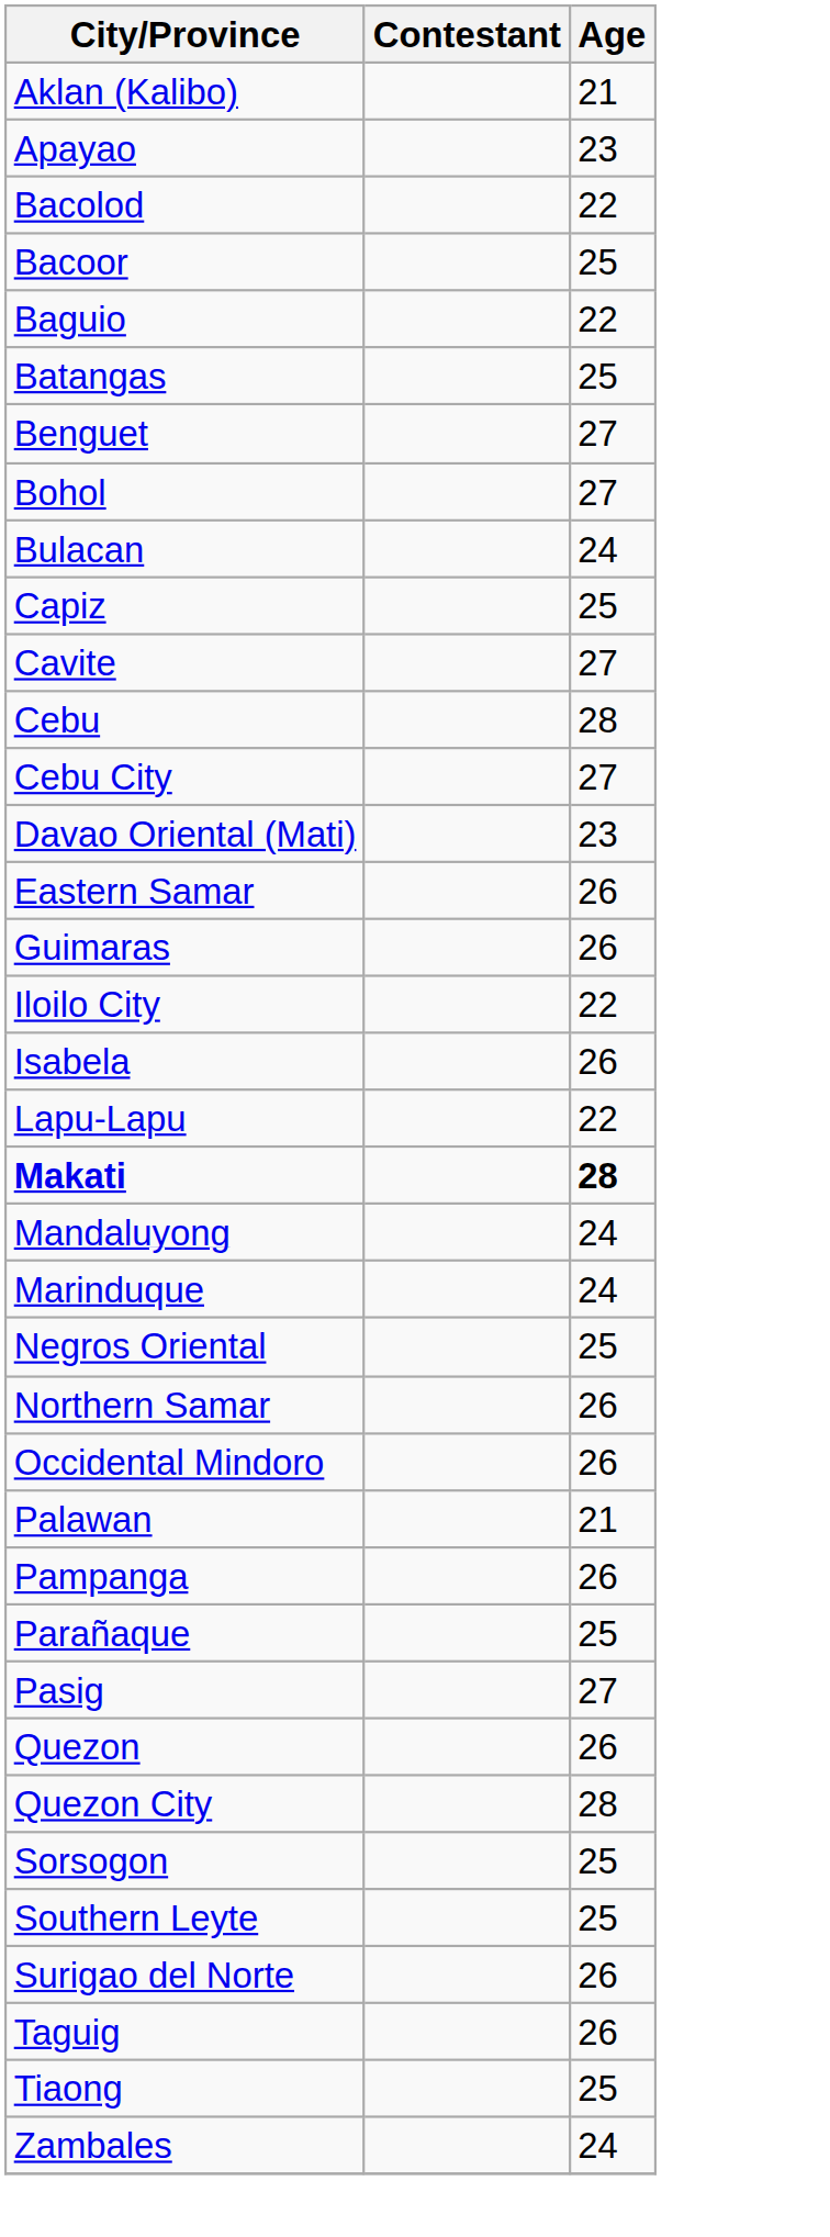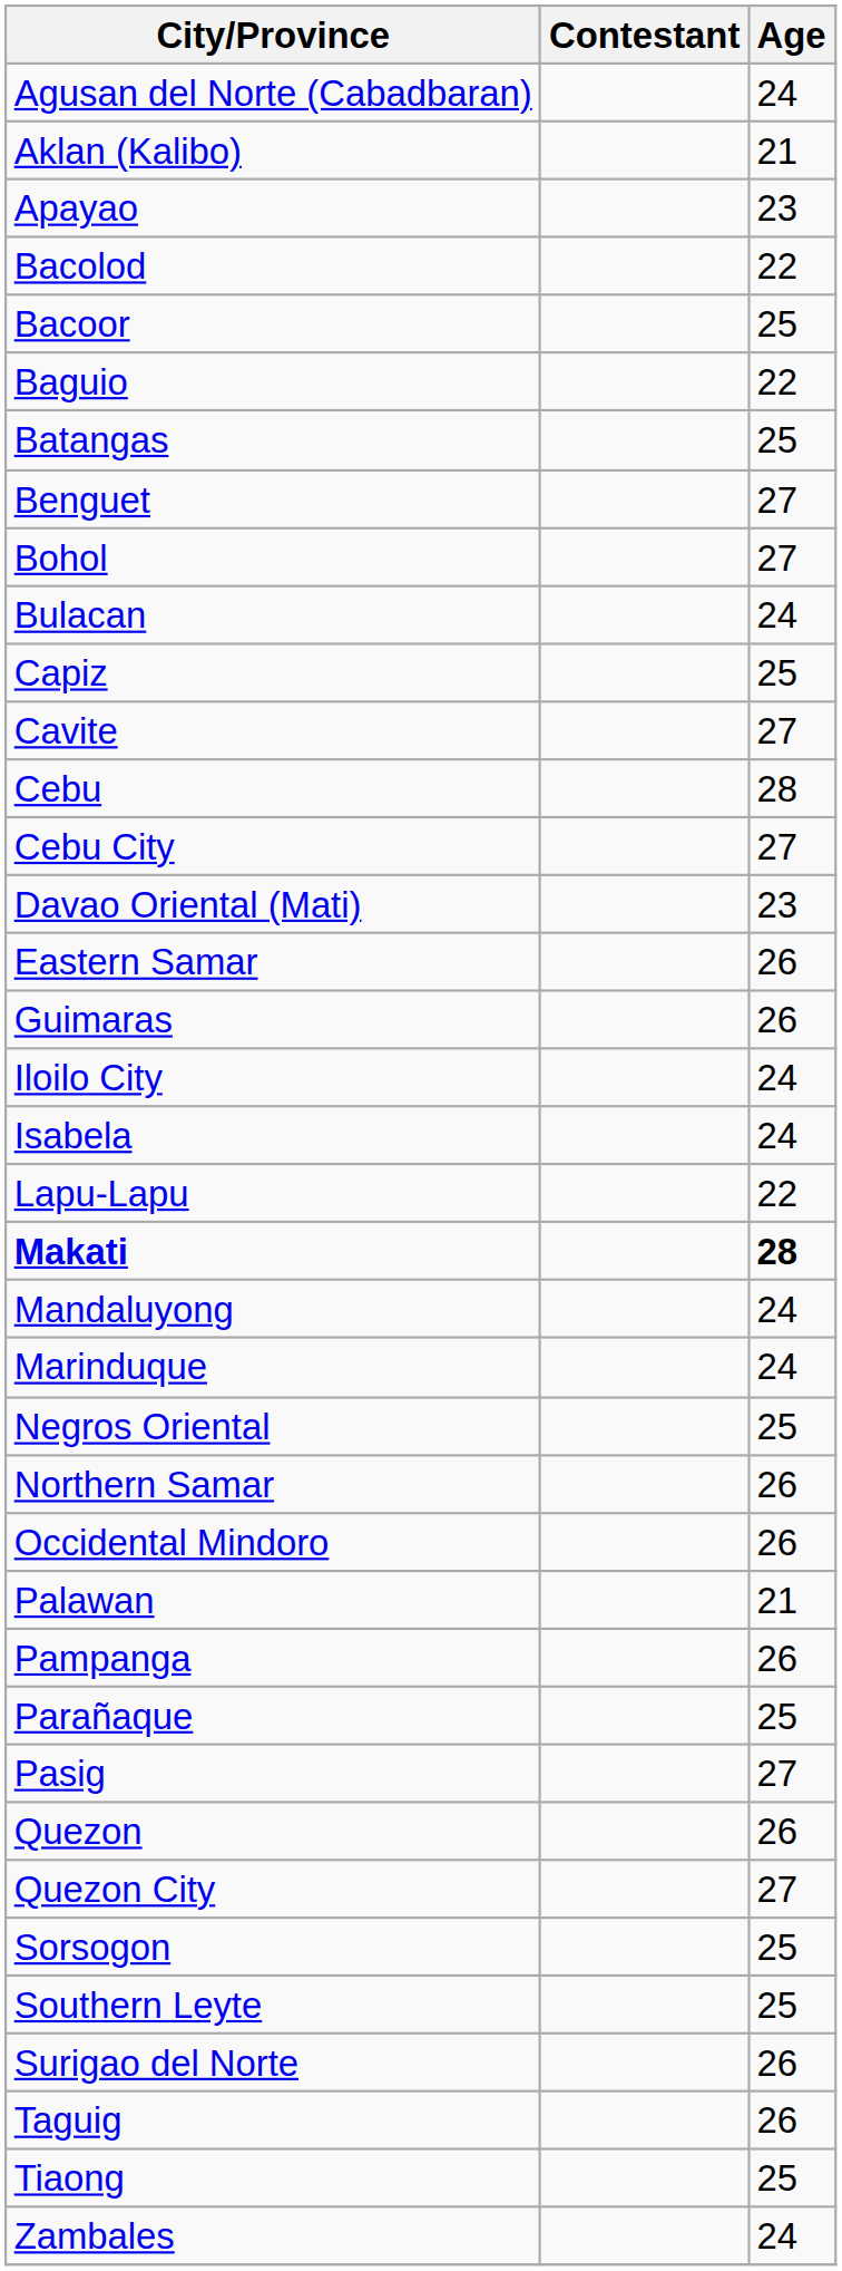+ row: Agusan del Norte (Cabadbaran) | 24
Iloilo City | Age: 22 -> 24
Isabela | Age: 26 -> 24
Quezon City | Age: 28 -> 27
